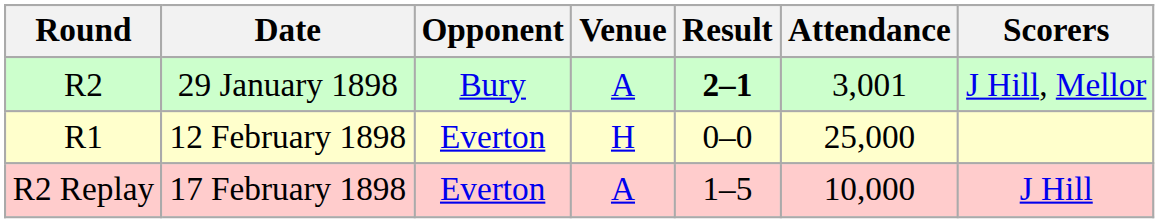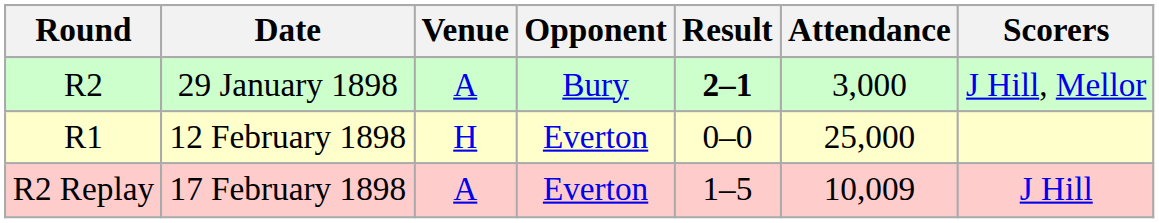columns swapped: Opponent <-> Venue
29 January 1898 | Attendance: 3,001 -> 3,000
17 February 1898 | Attendance: 10,000 -> 10,009
